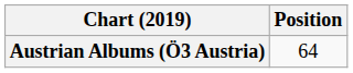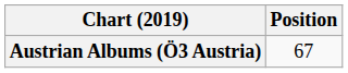Austrian Albums (Ö3 Austria) | Position: 64 -> 67
